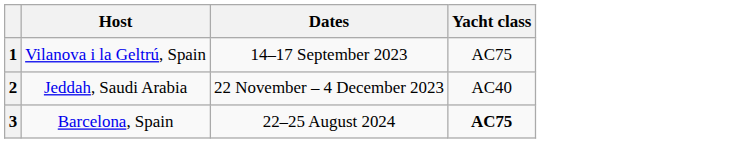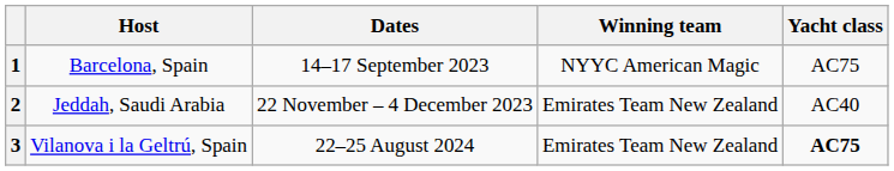+ column: Winning team | NYYC American Magic | Emirates Team New Zealand | Emirates Team New Zealand
1 | Host: Vilanova i la Geltrú, Spain -> Barcelona, Spain
3 | Host: Barcelona, Spain -> Vilanova i la Geltrú, Spain
